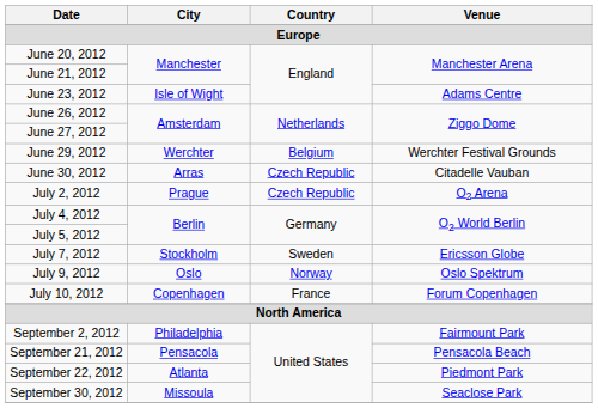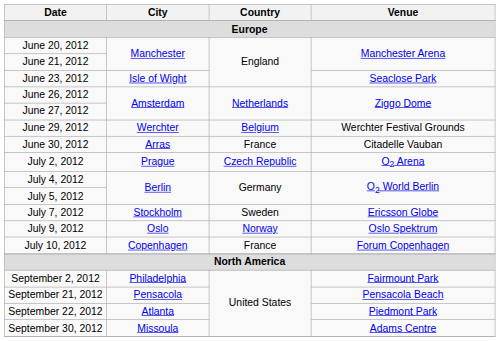June 23, 2012 | Venue: Adams Centre -> Seaclose Park
June 30, 2012 | Country: Czech Republic -> France
September 30, 2012 | Venue: Seaclose Park -> Adams Centre
